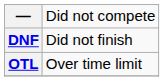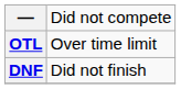rows swapped: DNF <-> OTL
